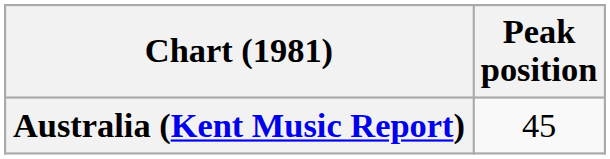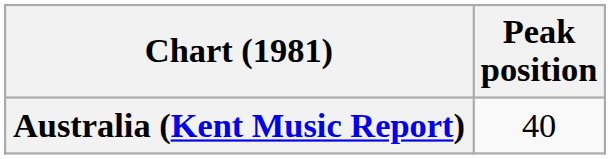Australia (Kent Music Report) | Peak position: 45 -> 40
